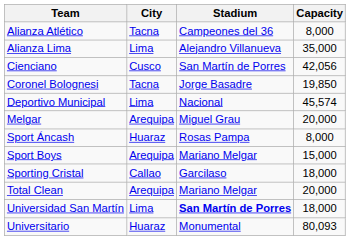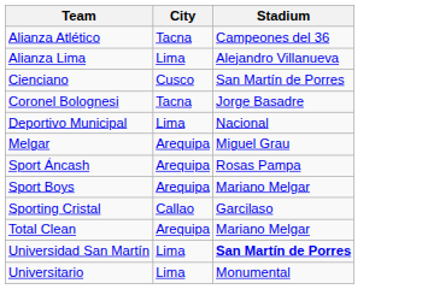- column: Capacity | 8,000 | 35,000 | 42,056 | 19,850 | 45,574 | 20,000 | 8,000 | 15,000 | 18,000 | 20,000 | 18,000 | 80,093
Sport Áncash | City: Huaraz -> Arequipa
Universitario | City: Huaraz -> Lima
